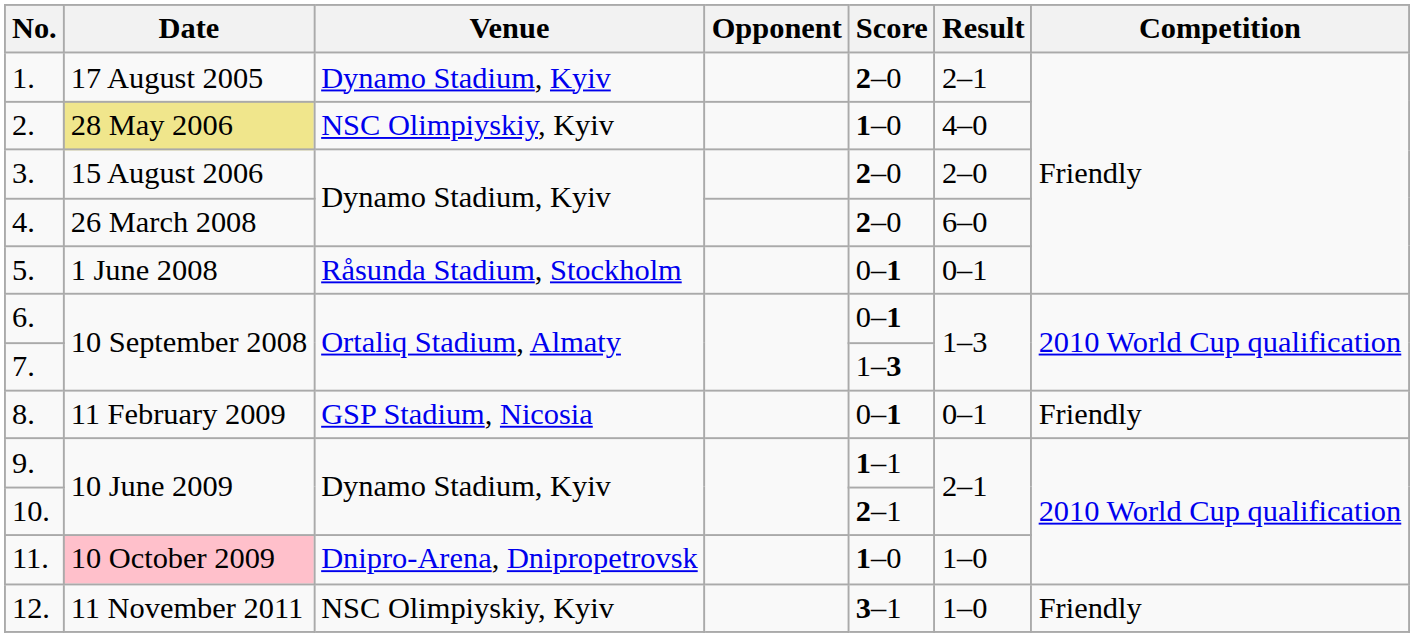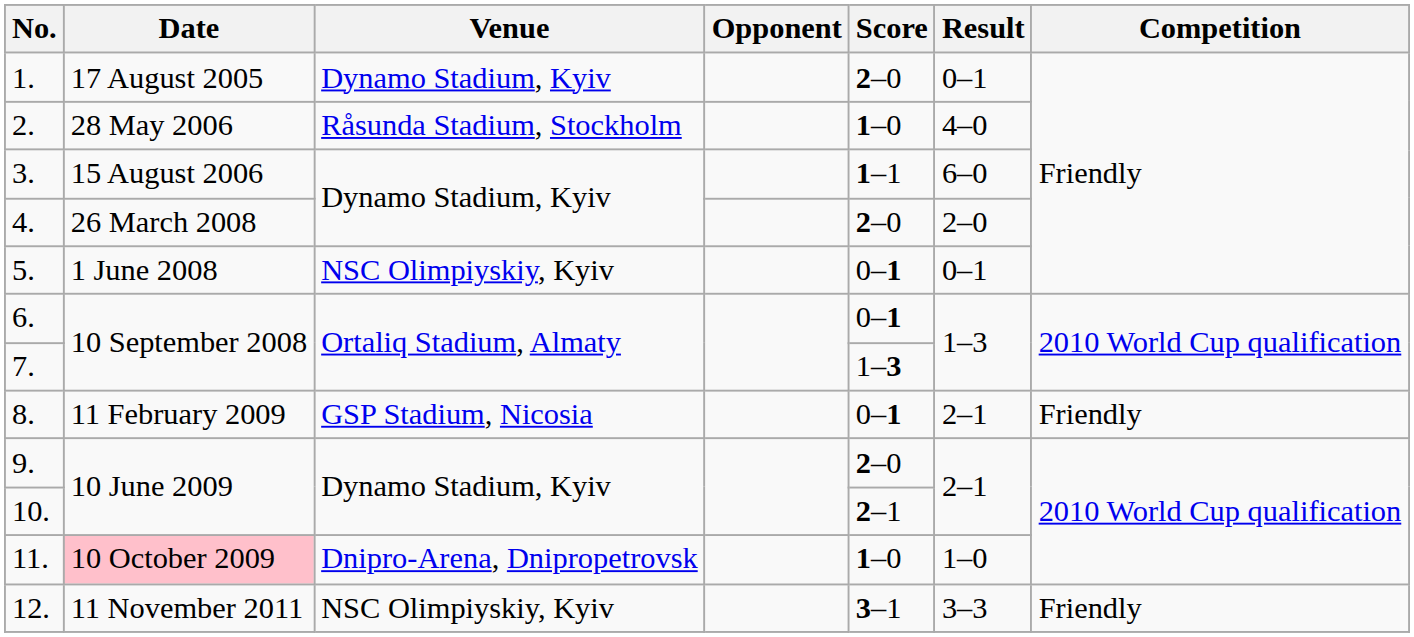1. | Result: 2–1 -> 0–1
2. | Date: khaki background -> no background
2. | Venue: NSC Olimpiyskiy, Kyiv -> Råsunda Stadium, Stockholm
3. | Score: 2–0 -> 1–1
3. | Result: 2–0 -> 6–0
4. | Result: 6–0 -> 2–0
5. | Venue: Råsunda Stadium, Stockholm -> NSC Olimpiyskiy, Kyiv
8. | Result: 0–1 -> 2–1
9. | Score: 1–1 -> 2–0
12. | Result: 1–0 -> 3–3
